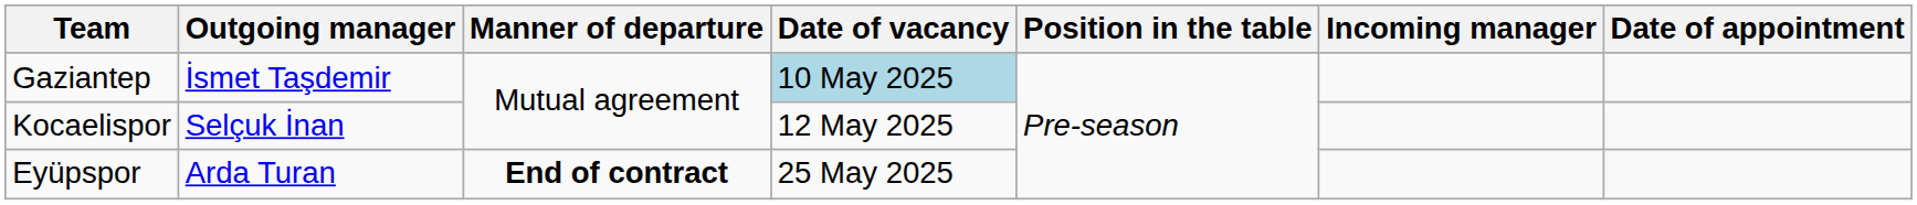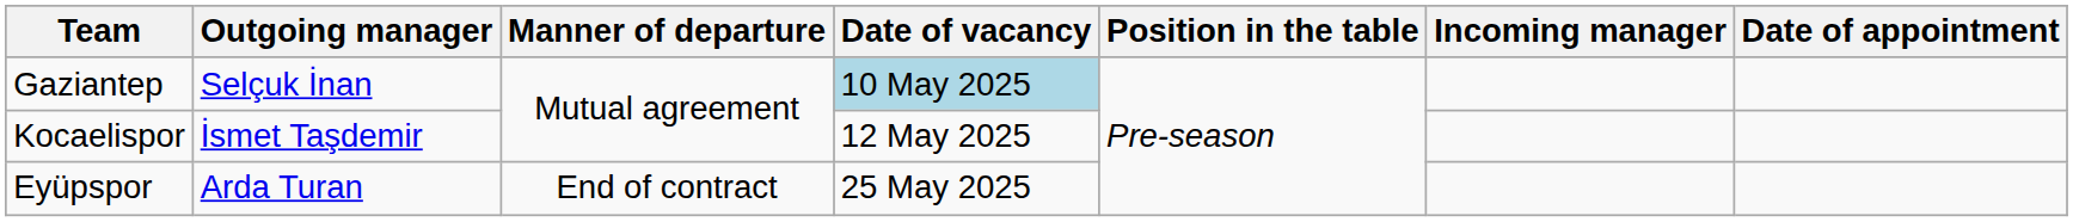Gaziantep | Outgoing manager: İsmet Taşdemir -> Selçuk İnan
Kocaelispor | Outgoing manager: Selçuk İnan -> İsmet Taşdemir
Eyüpspor | Manner of departure: bold -> normal
